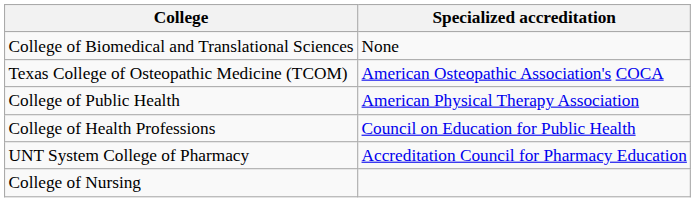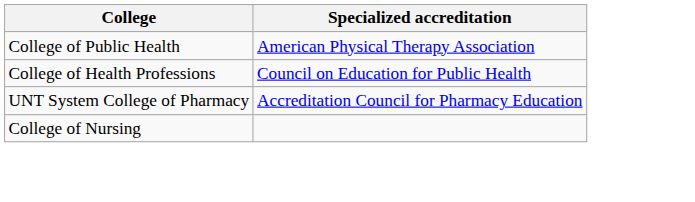- row: College of Biomedical and Translational Sciences | None
- row: Texas College of Osteopathic Medicine (TCOM) | American Osteopathic Association's COCA
